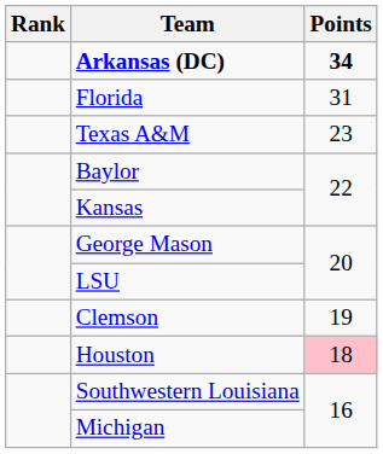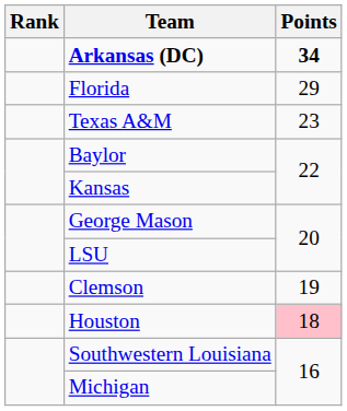Florida | Points: 31 -> 29
